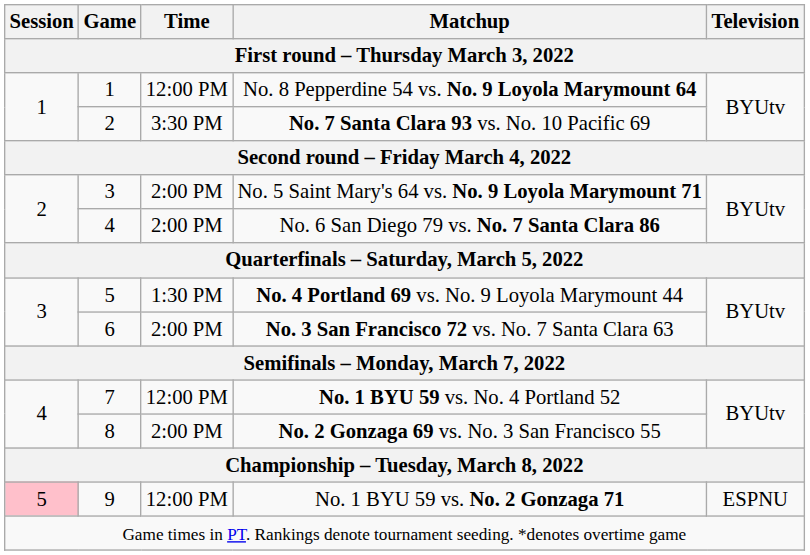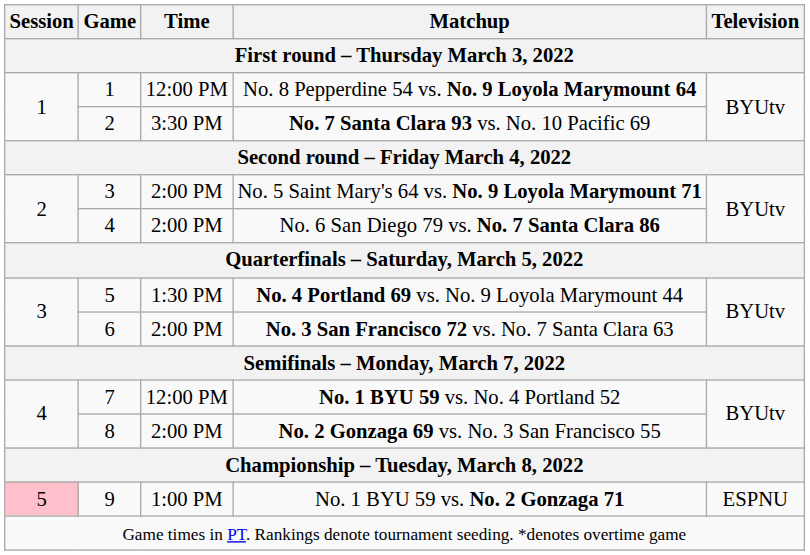No. 1 BYU 59 vs. No. 2 Gonzaga 71 | Time: 12:00 PM -> 1:00 PM
